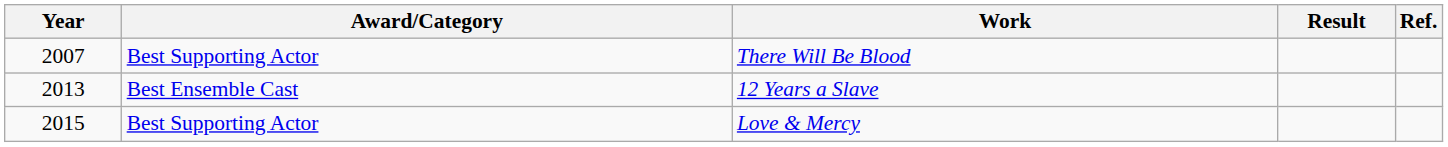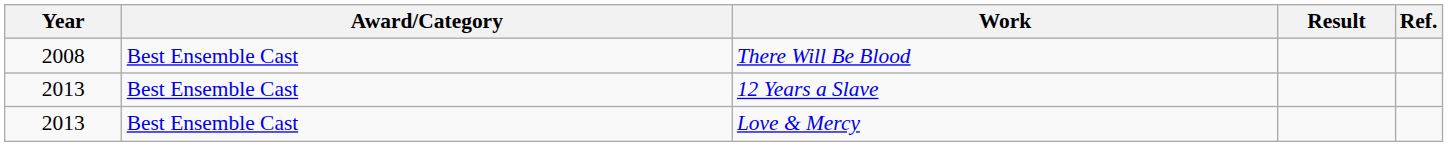There Will Be Blood | Year: 2007 -> 2008
There Will Be Blood | Award/Category: Best Supporting Actor -> Best Ensemble Cast
Love & Mercy | Year: 2015 -> 2013
Love & Mercy | Award/Category: Best Supporting Actor -> Best Ensemble Cast
